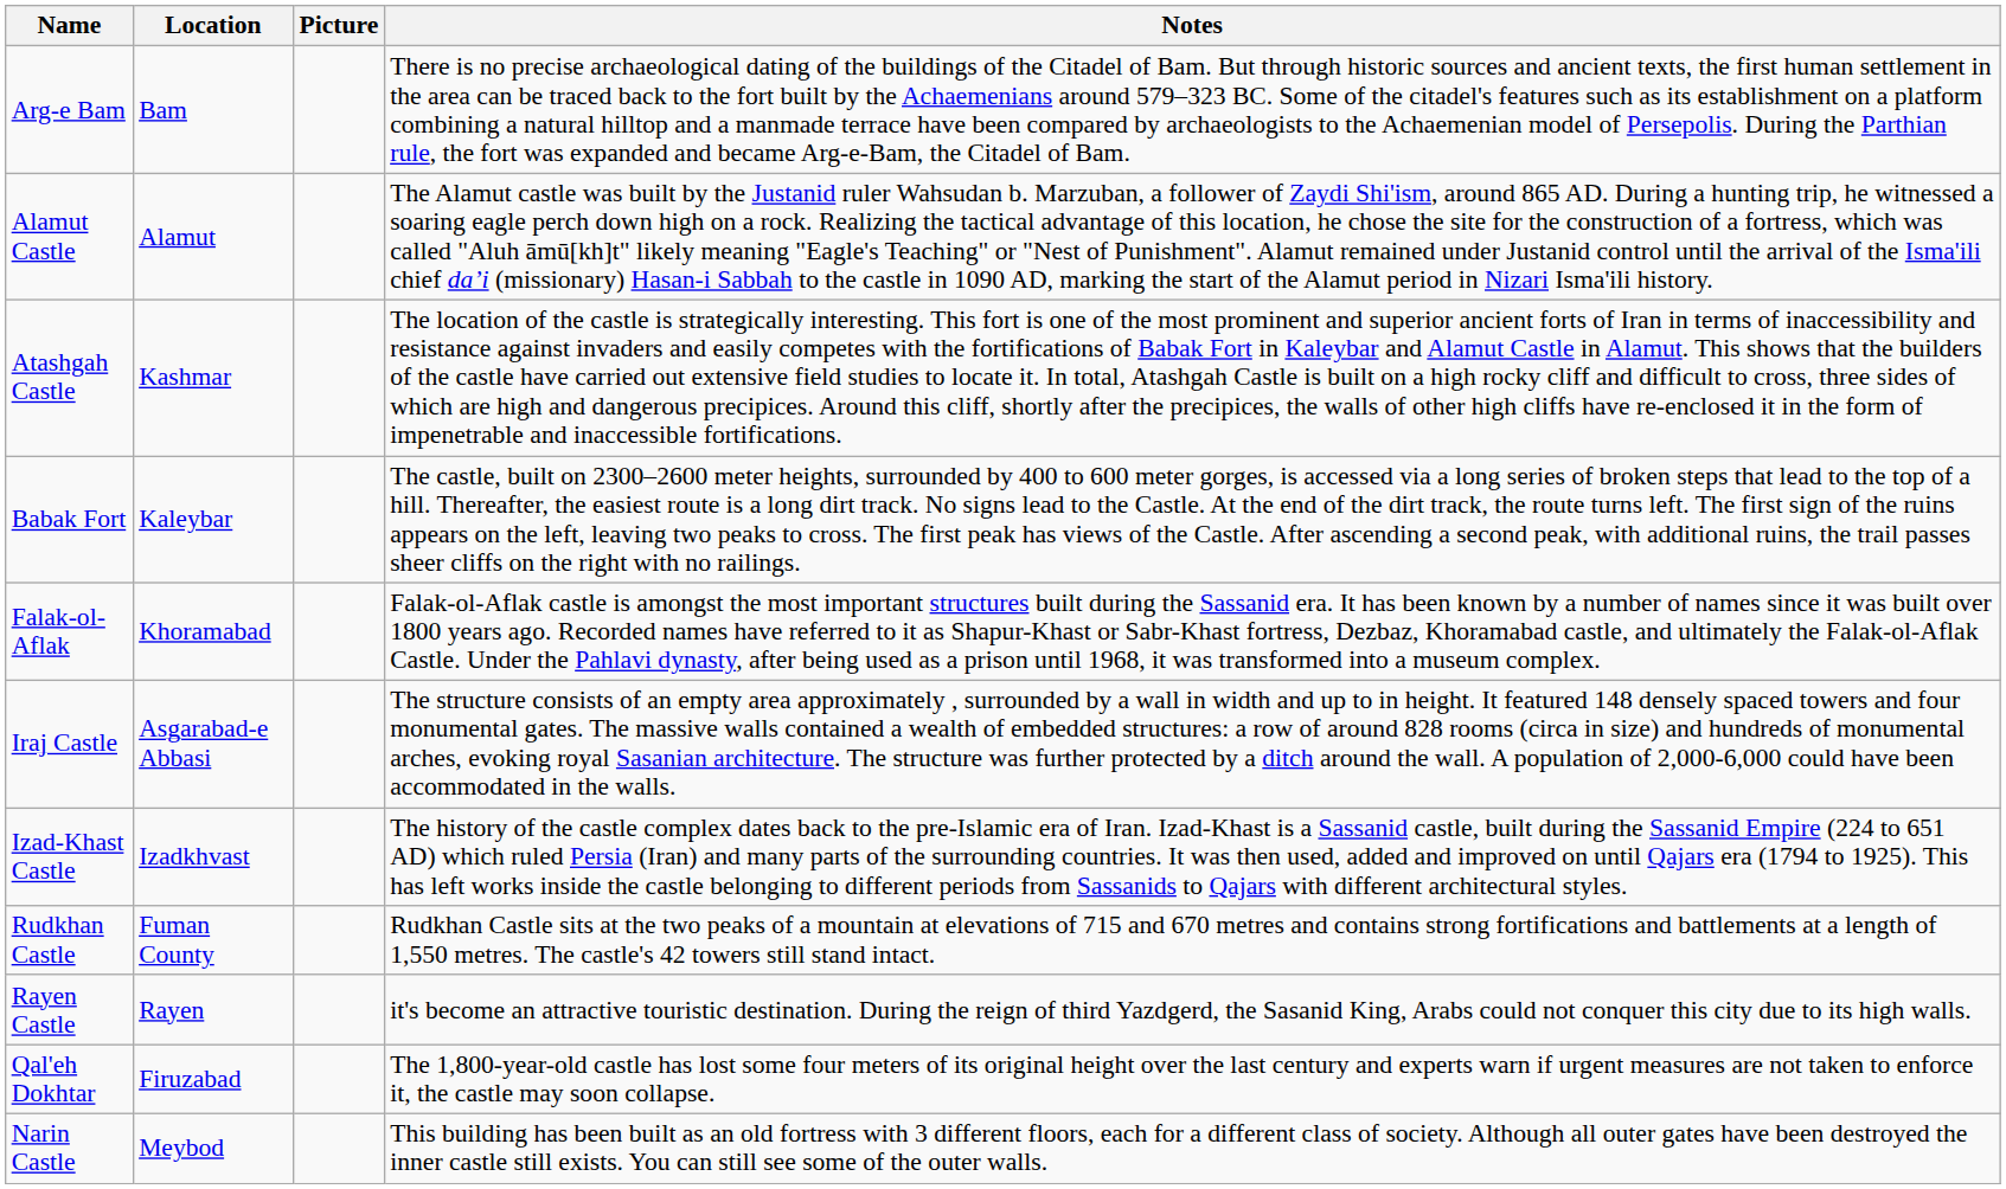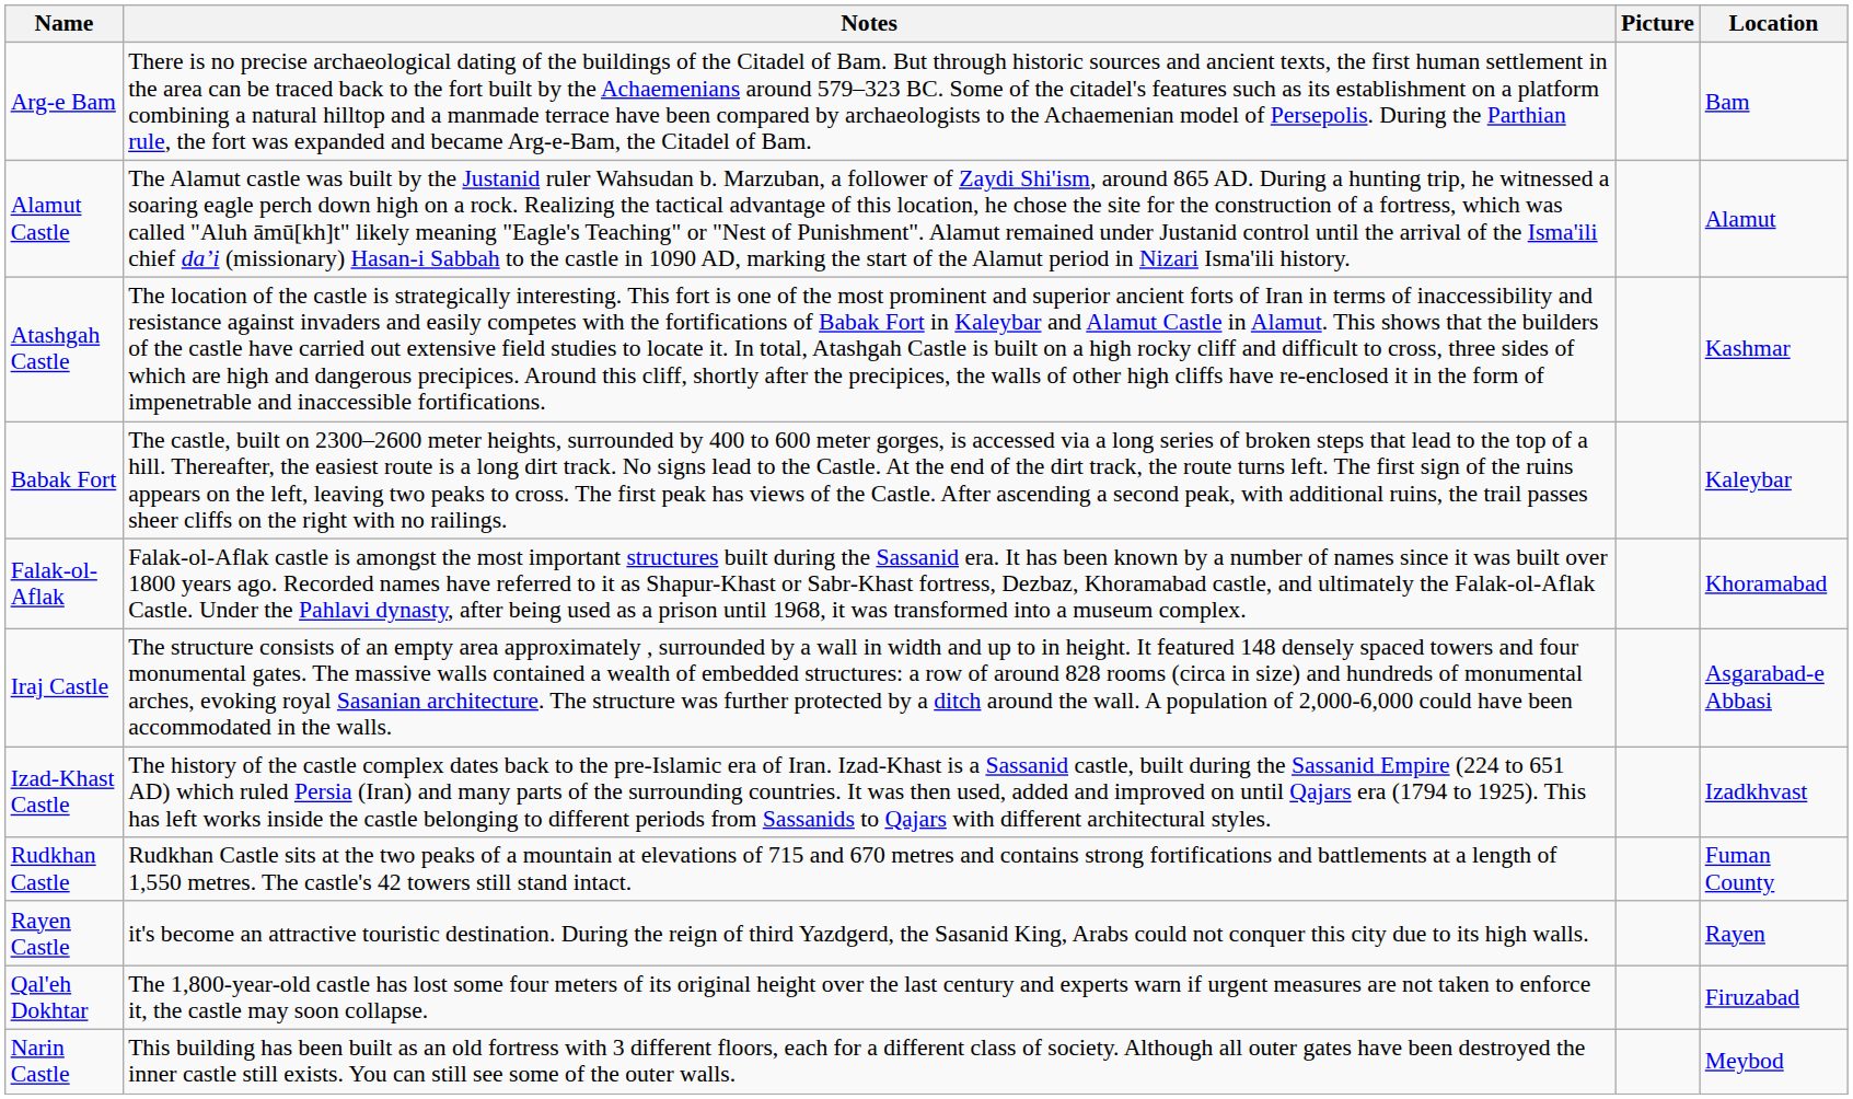columns swapped: Location <-> Notes
